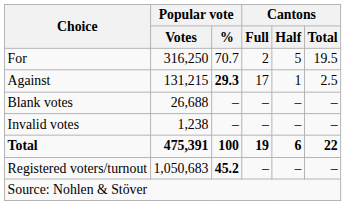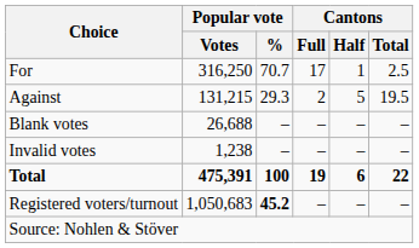For | Cantons / Full: 2 -> 17
For | Cantons / Half: 5 -> 1
For | Cantons / Total: 19.5 -> 2.5
Against | Popular vote / %: bold -> normal
Against | Cantons / Full: 17 -> 2
Against | Cantons / Half: 1 -> 5
Against | Cantons / Total: 2.5 -> 19.5
